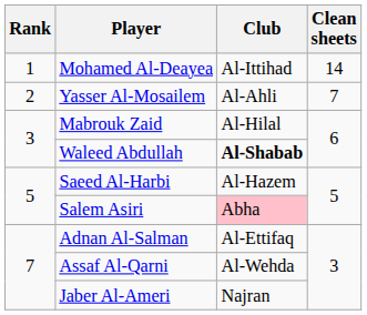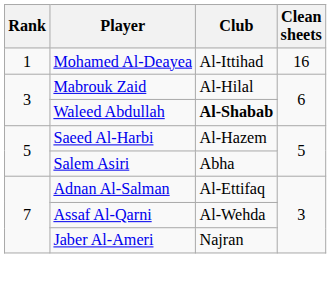Mohamed Al-Deayea | Clean sheets: 14 -> 16
- row: 2 | Yasser Al-Mosailem | Al-Ahli | 7
Salem Asiri | Club: pink background -> no background
